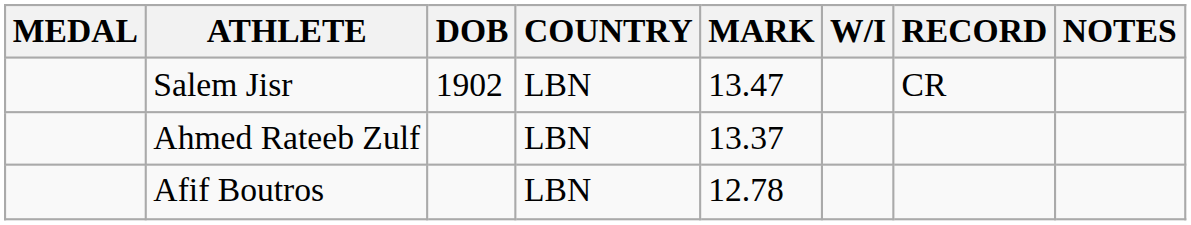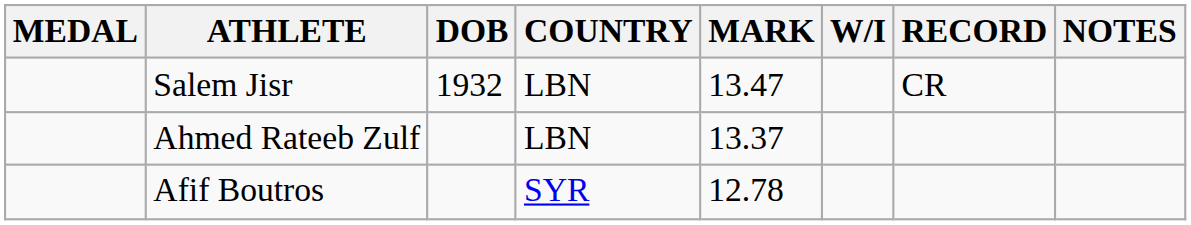Salem Jisr | DOB: 1902 -> 1932
Afif Boutros | COUNTRY: LBN -> SYR
